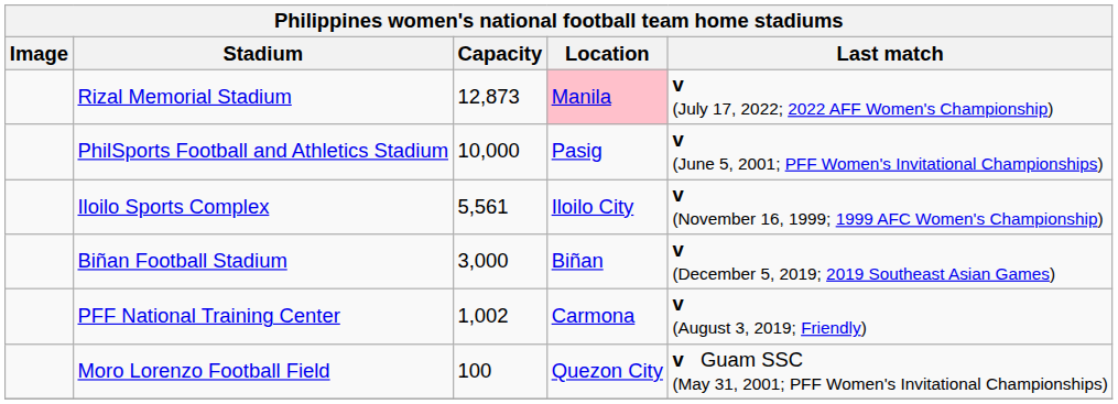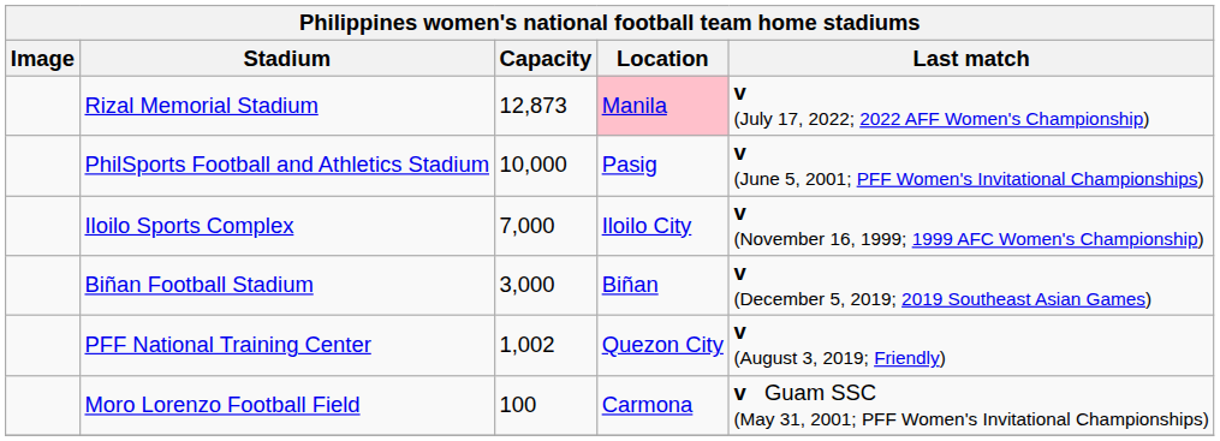Iloilo Sports Complex | Capacity: 5,561 -> 7,000
PFF National Training Center | Location: Carmona -> Quezon City
Moro Lorenzo Football Field | Location: Quezon City -> Carmona
